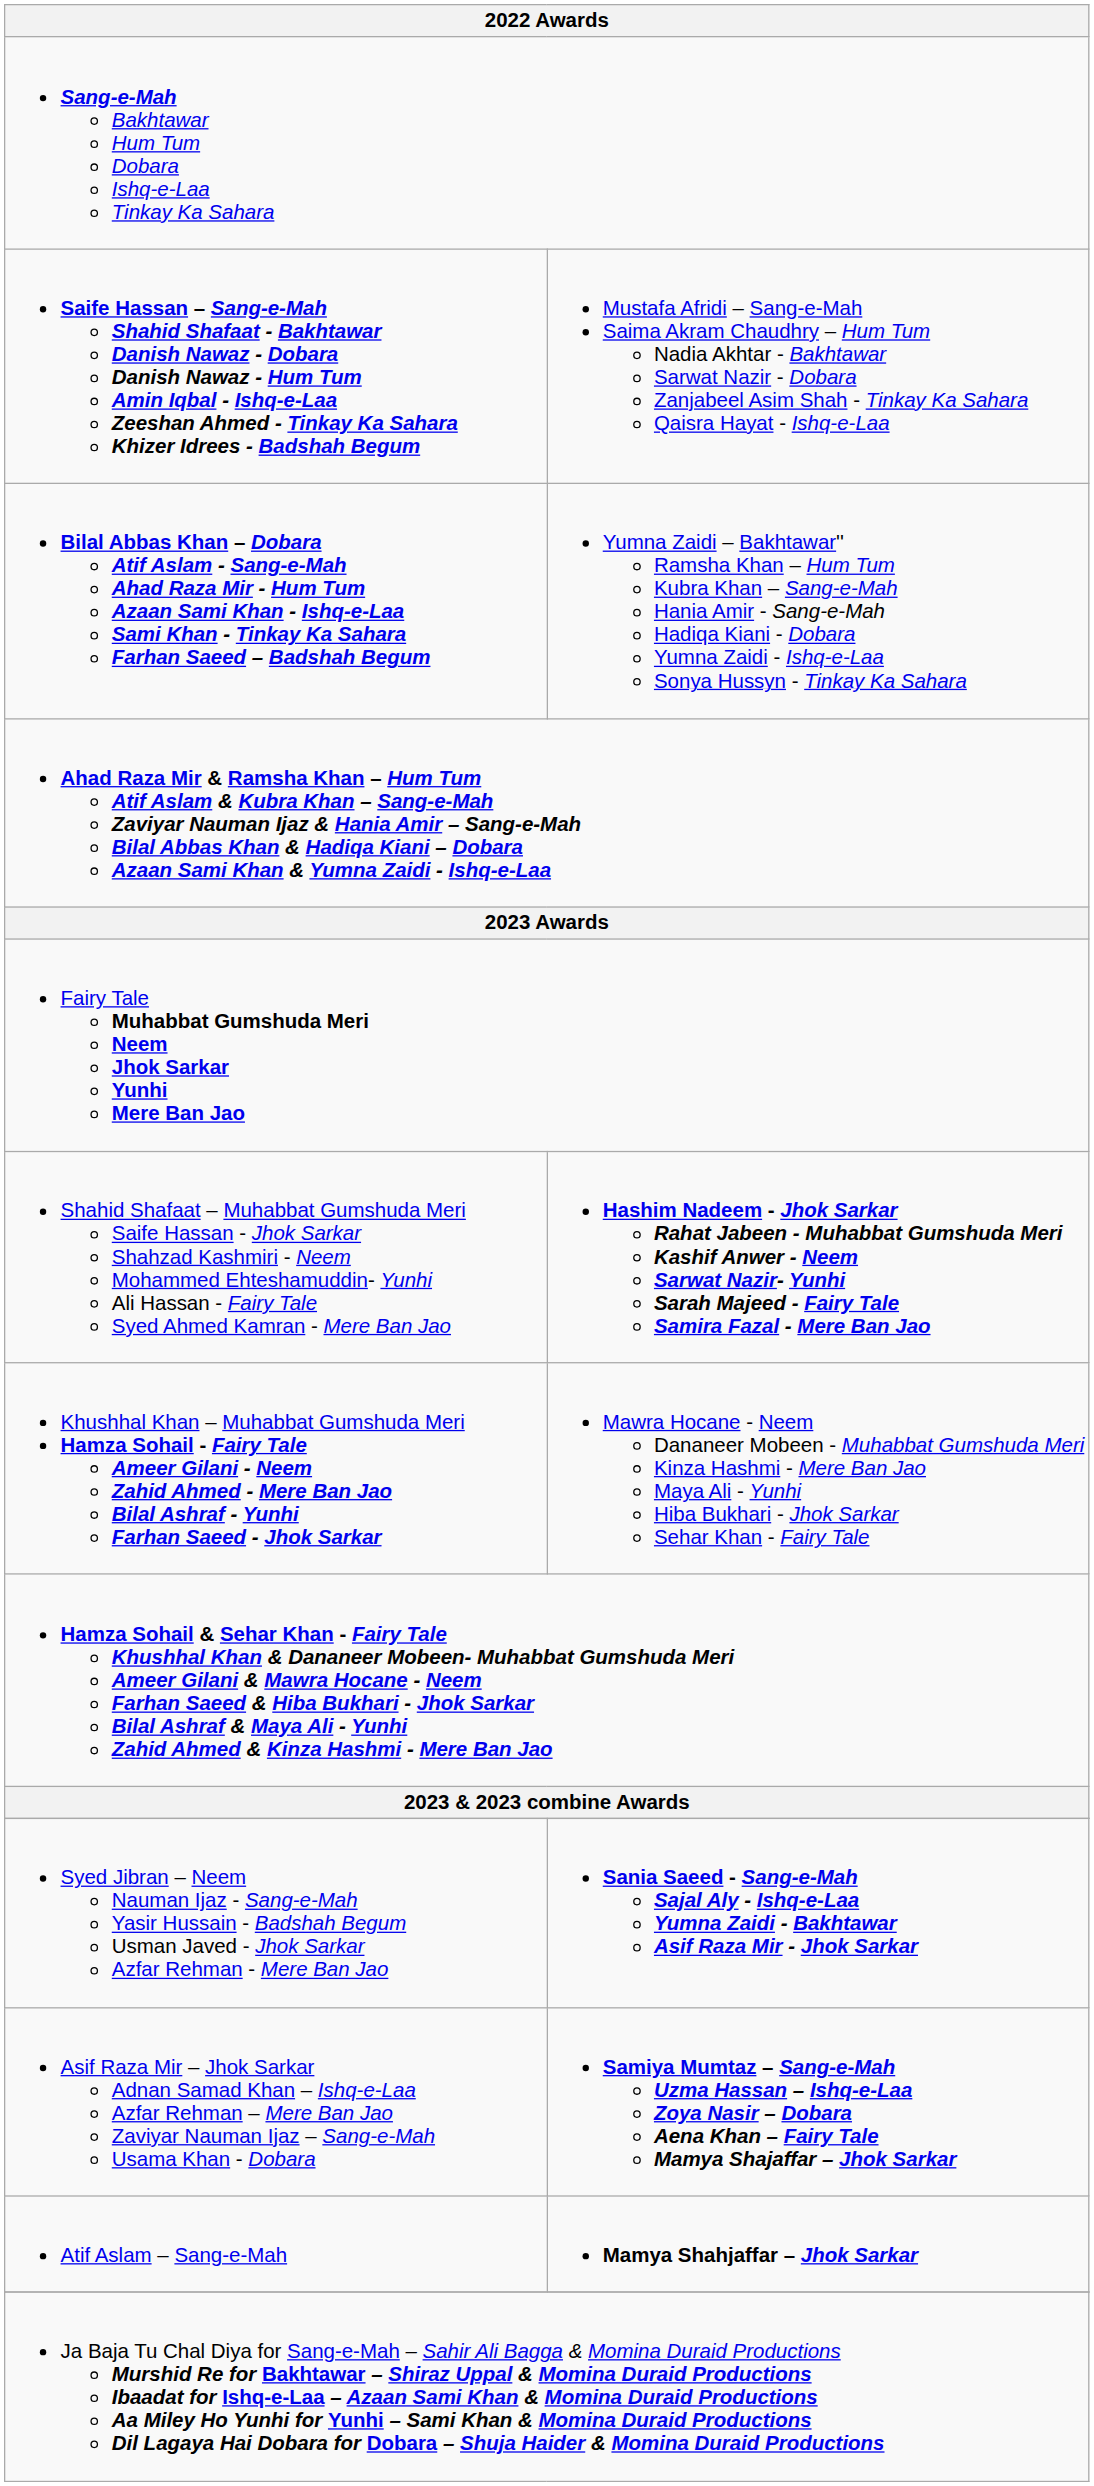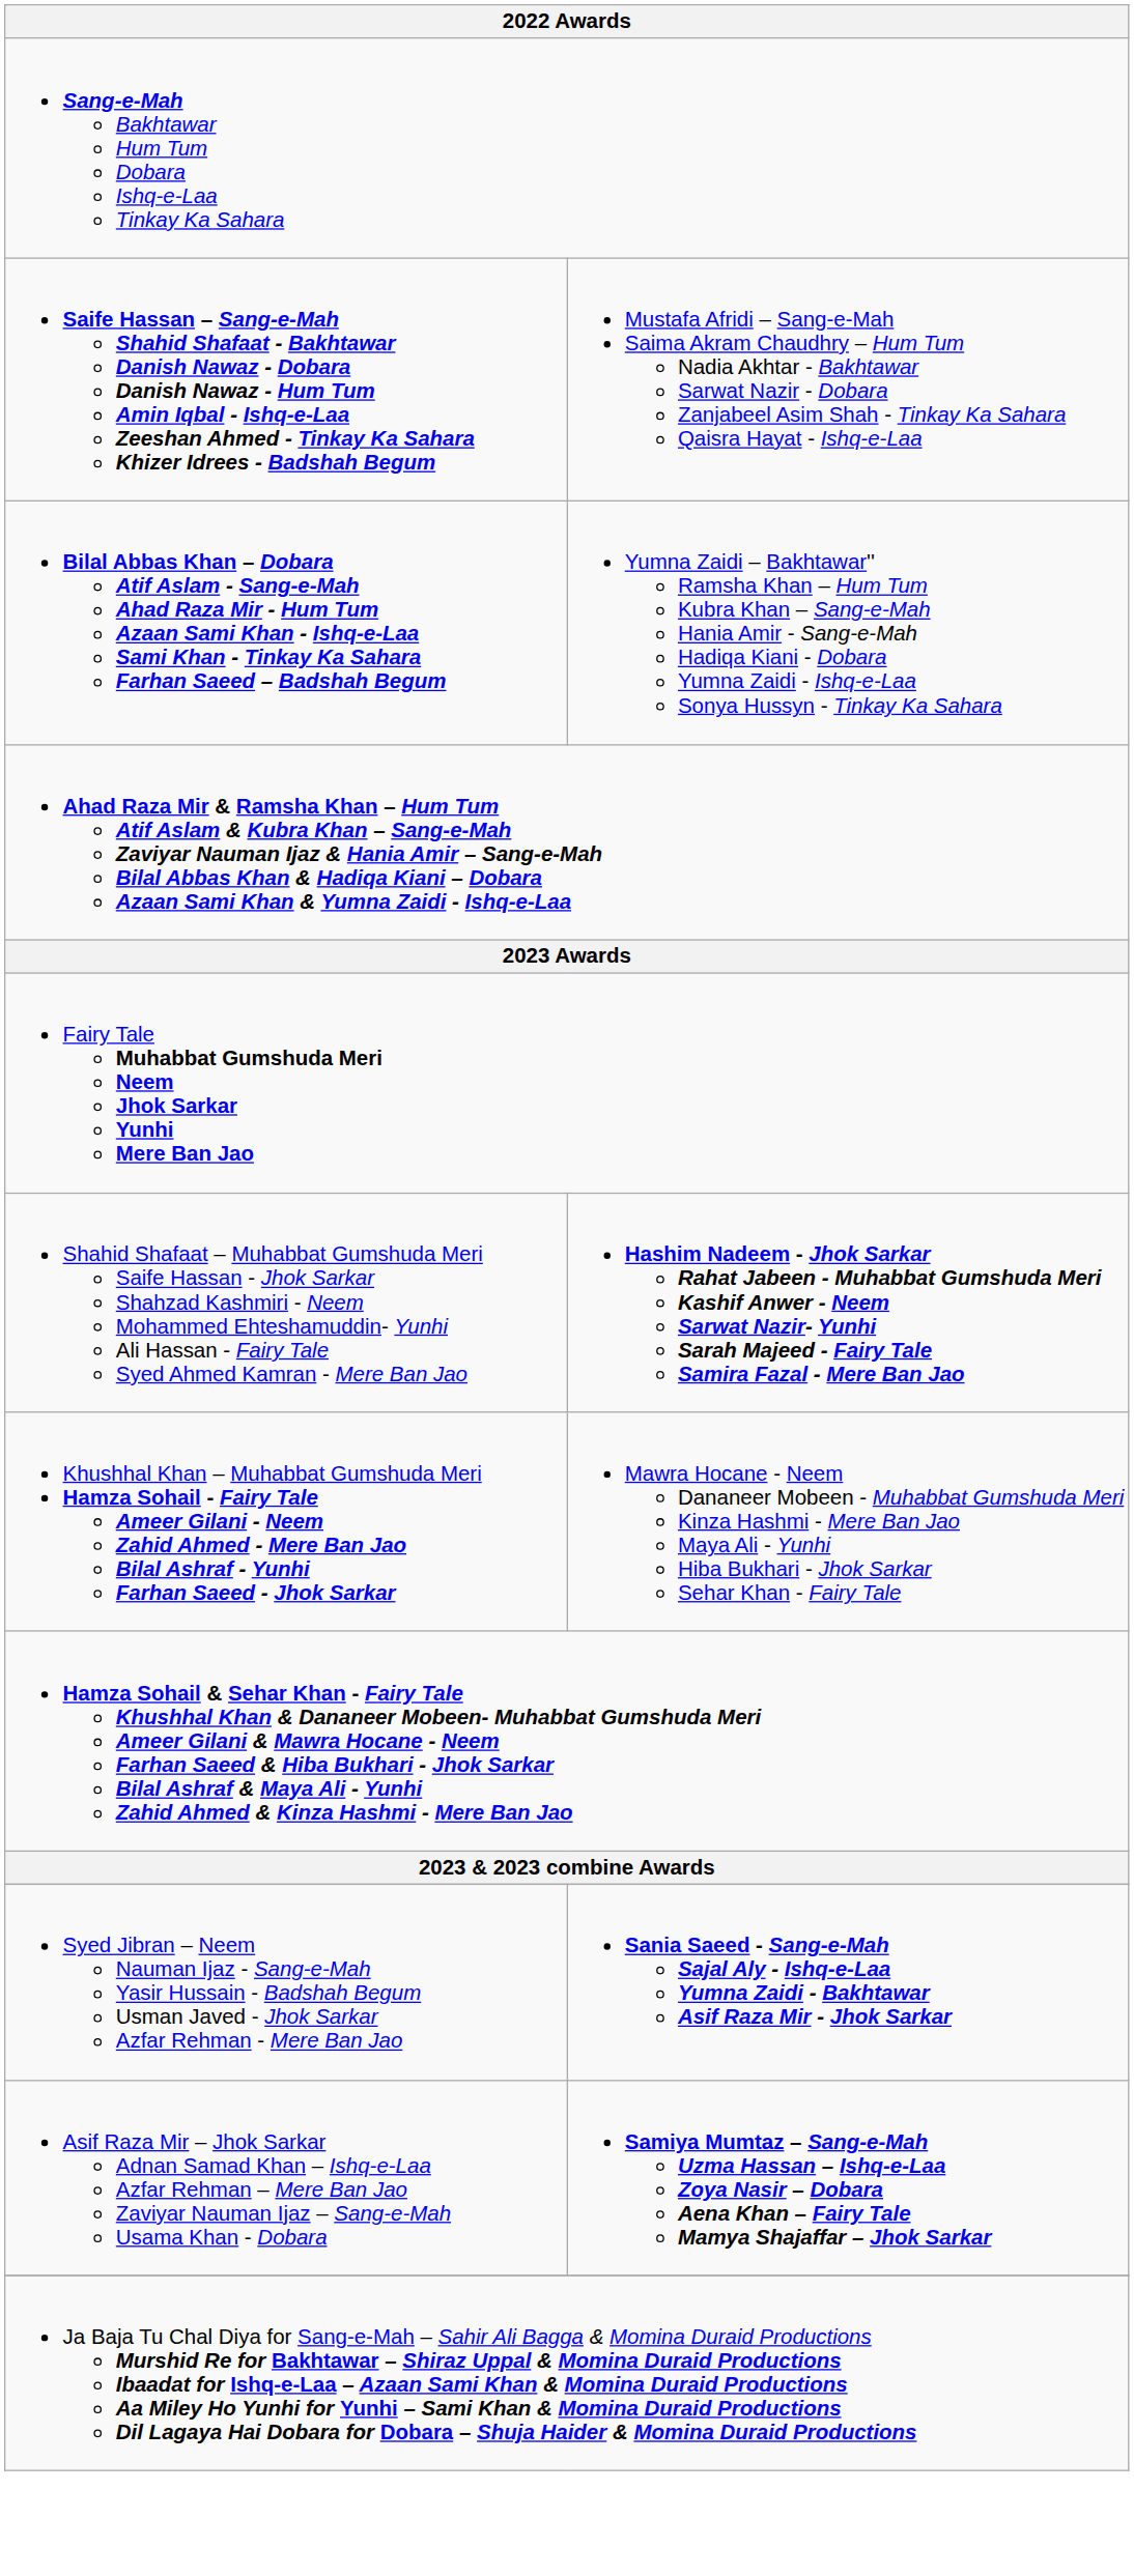- row: Atif Aslam – Sang-e-Mah | Mamya Shahjaffar – Jhok Sarkar
